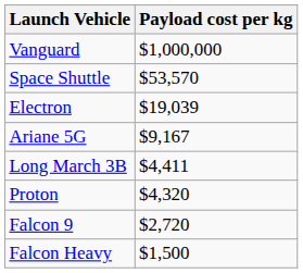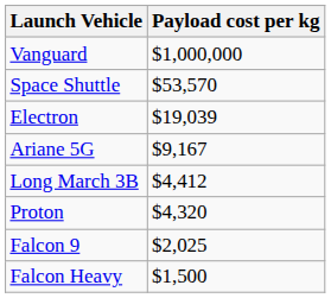Long March 3B | Payload cost per kg: $4,411 -> $4,412
Falcon 9 | Payload cost per kg: $2,720 -> $2,025
